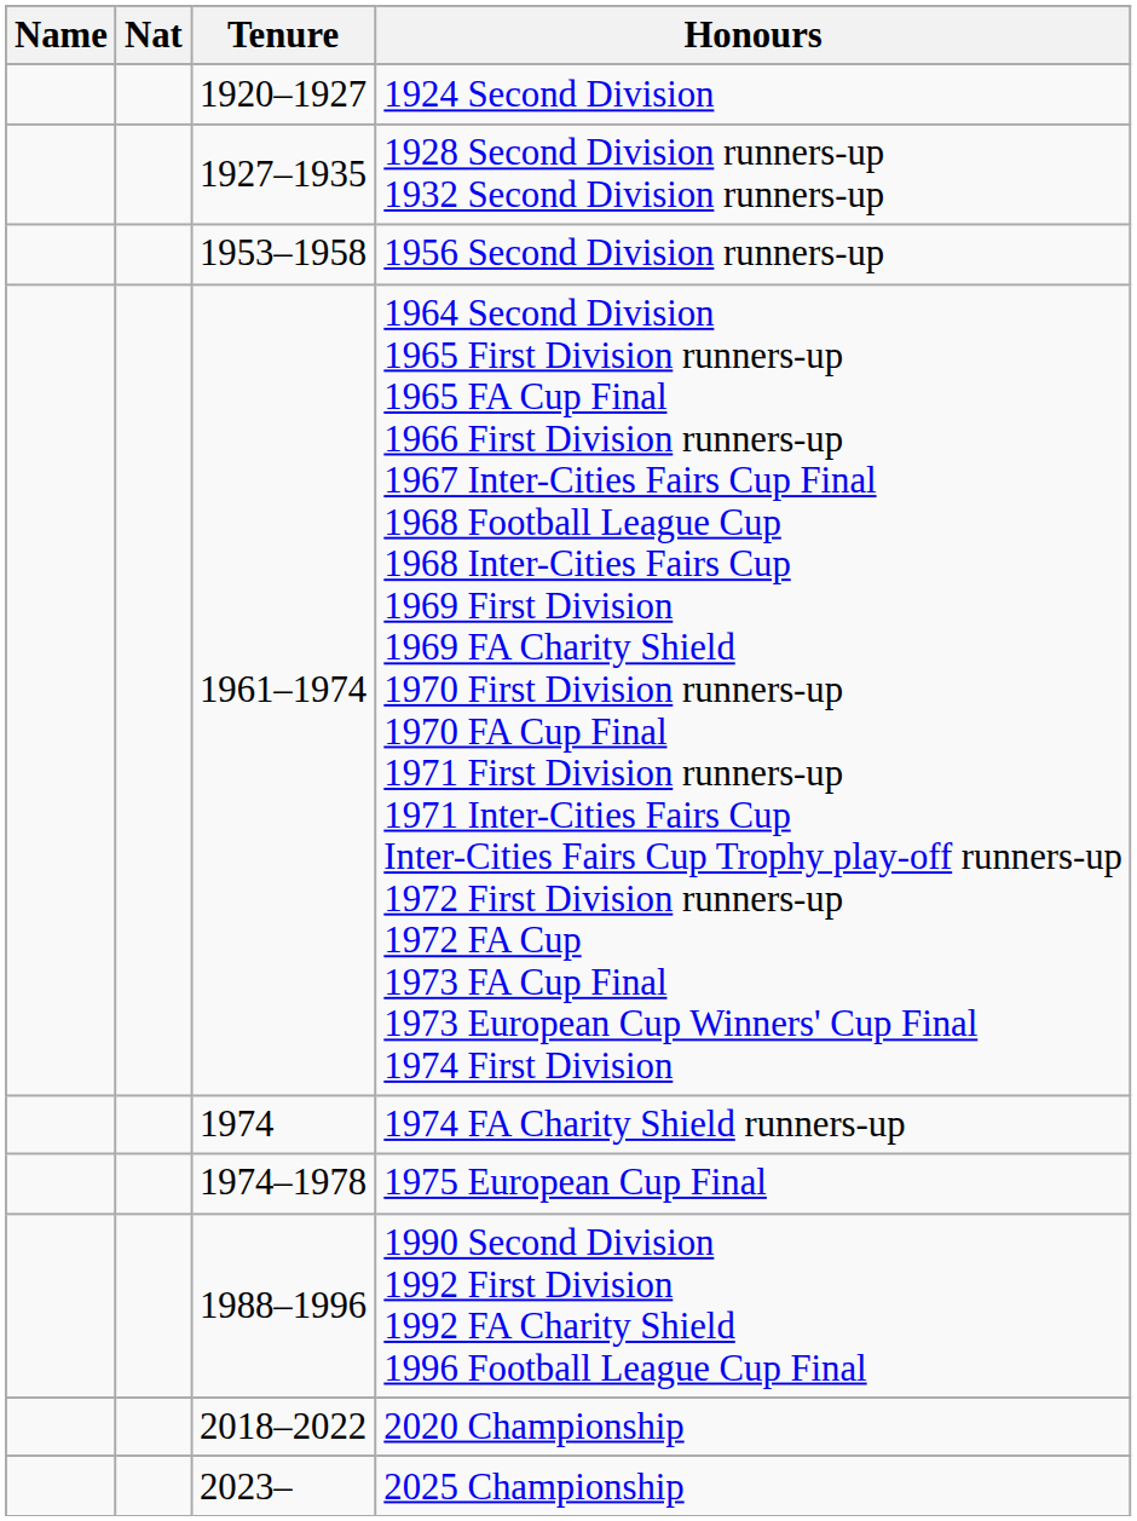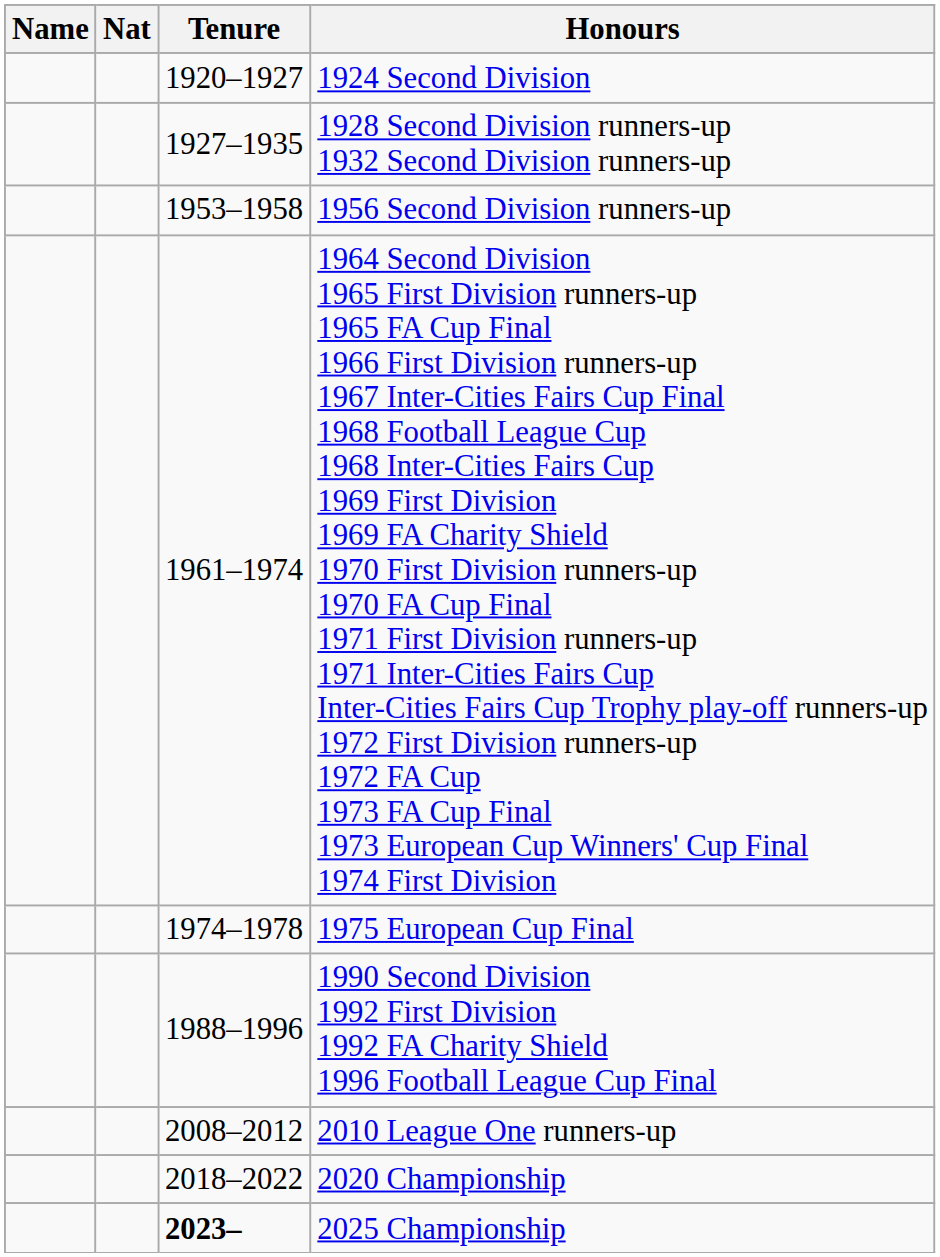- row: 1974 | 1974 FA Charity Shield runners-up
+ row: 2008–2012 | 2010 League One runners-up
2025 Championship | Tenure: normal -> bold
